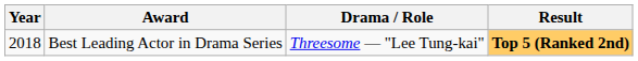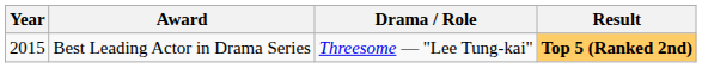Best Leading Actor in Drama Series | Year: 2018 -> 2015
